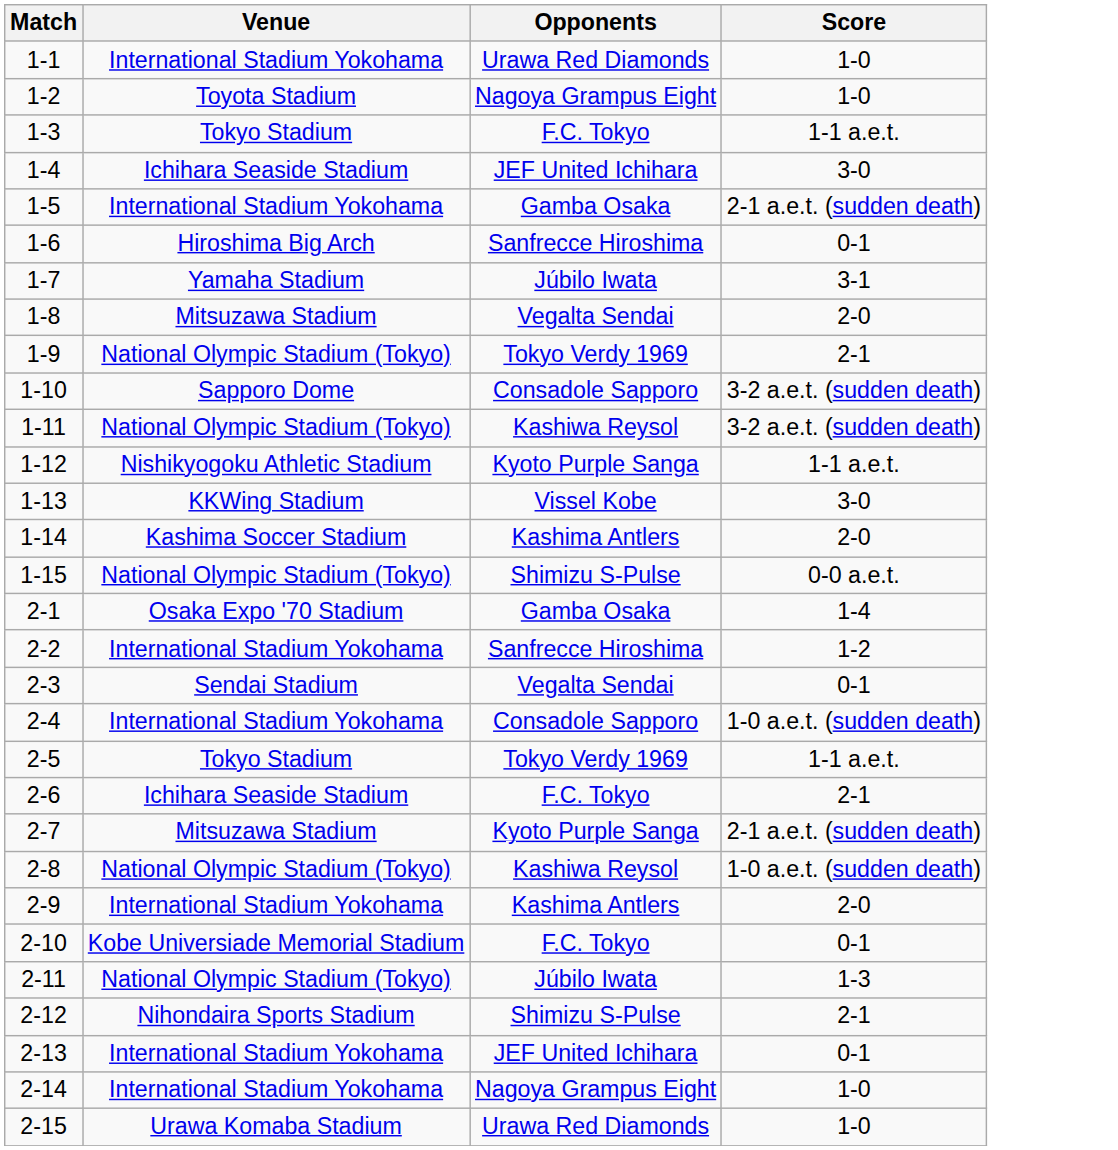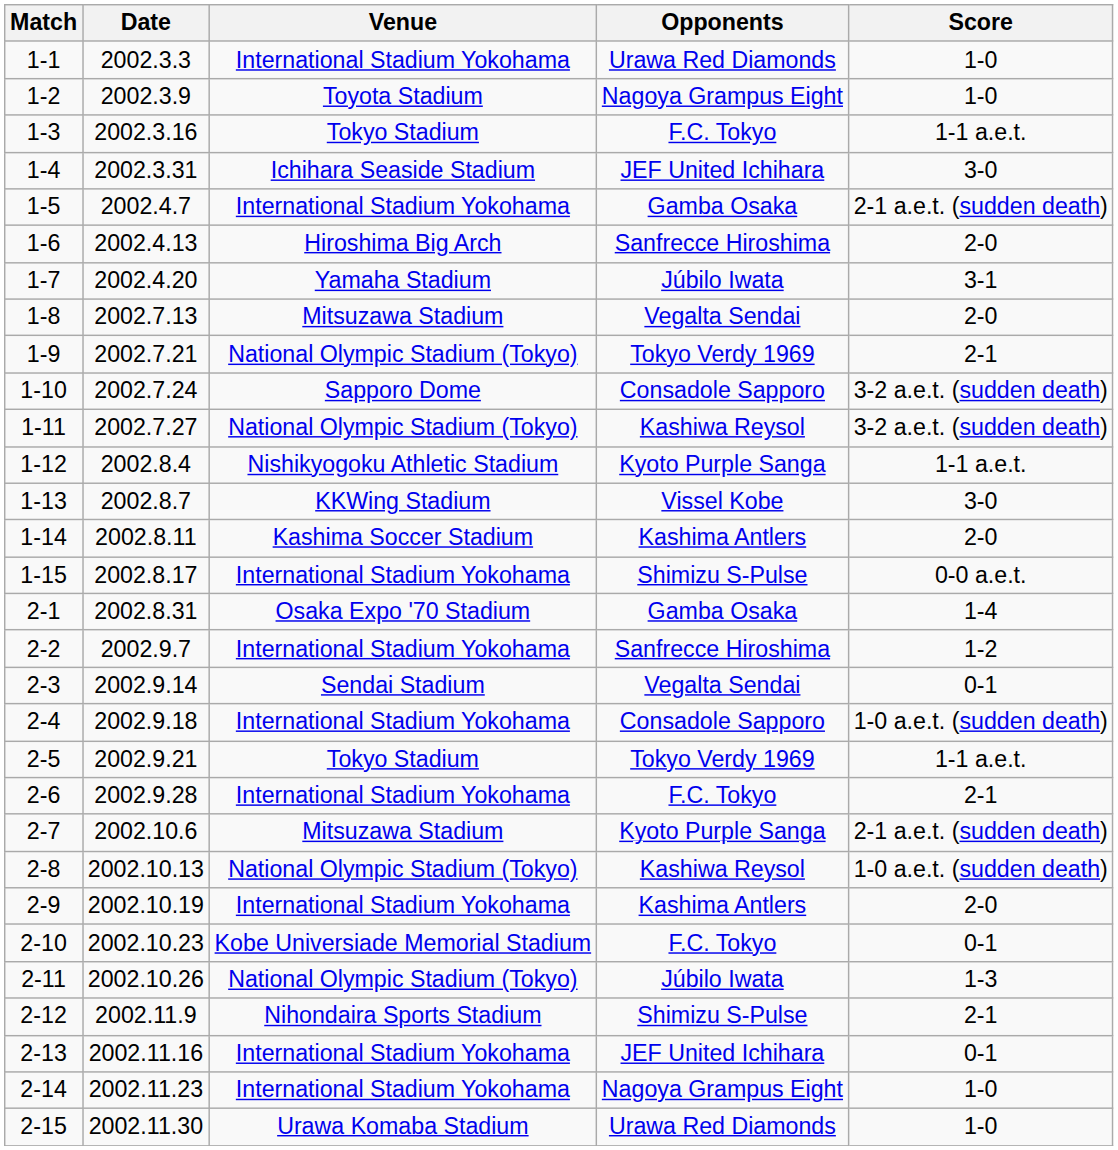+ column: Date | 2002.3.3 | 2002.3.9 | 2002.3.16 | 2002.3.31 | 2002.4.7 | 2002.4.13 | 2002.4.20 | 2002.7.13 | 2002.7.21 | 2002.7.24 | 2002.7.27 | 2002.8.4 | 2002.8.7 | 2002.8.11 | 2002.8.17 | 2002.8.31 | 2002.9.7 | 2002.9.14 | 2002.9.18 | 2002.9.21 | 2002.9.28 | 2002.10.6 | 2002.10.13 | 2002.10.19 | 2002.10.23 | 2002.10.26 | 2002.11.9 | 2002.11.16 | 2002.11.23 | 2002.11.30
1-6 | Score: 0-1 -> 2-0
1-15 | Venue: National Olympic Stadium (Tokyo) -> International Stadium Yokohama
2-6 | Venue: Ichihara Seaside Stadium -> International Stadium Yokohama
